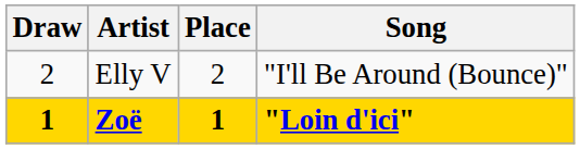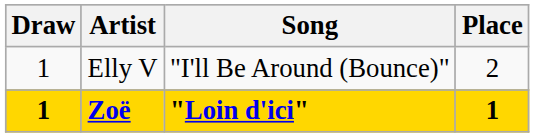columns swapped: Song <-> Place
Elly V | Draw: 2 -> 1
